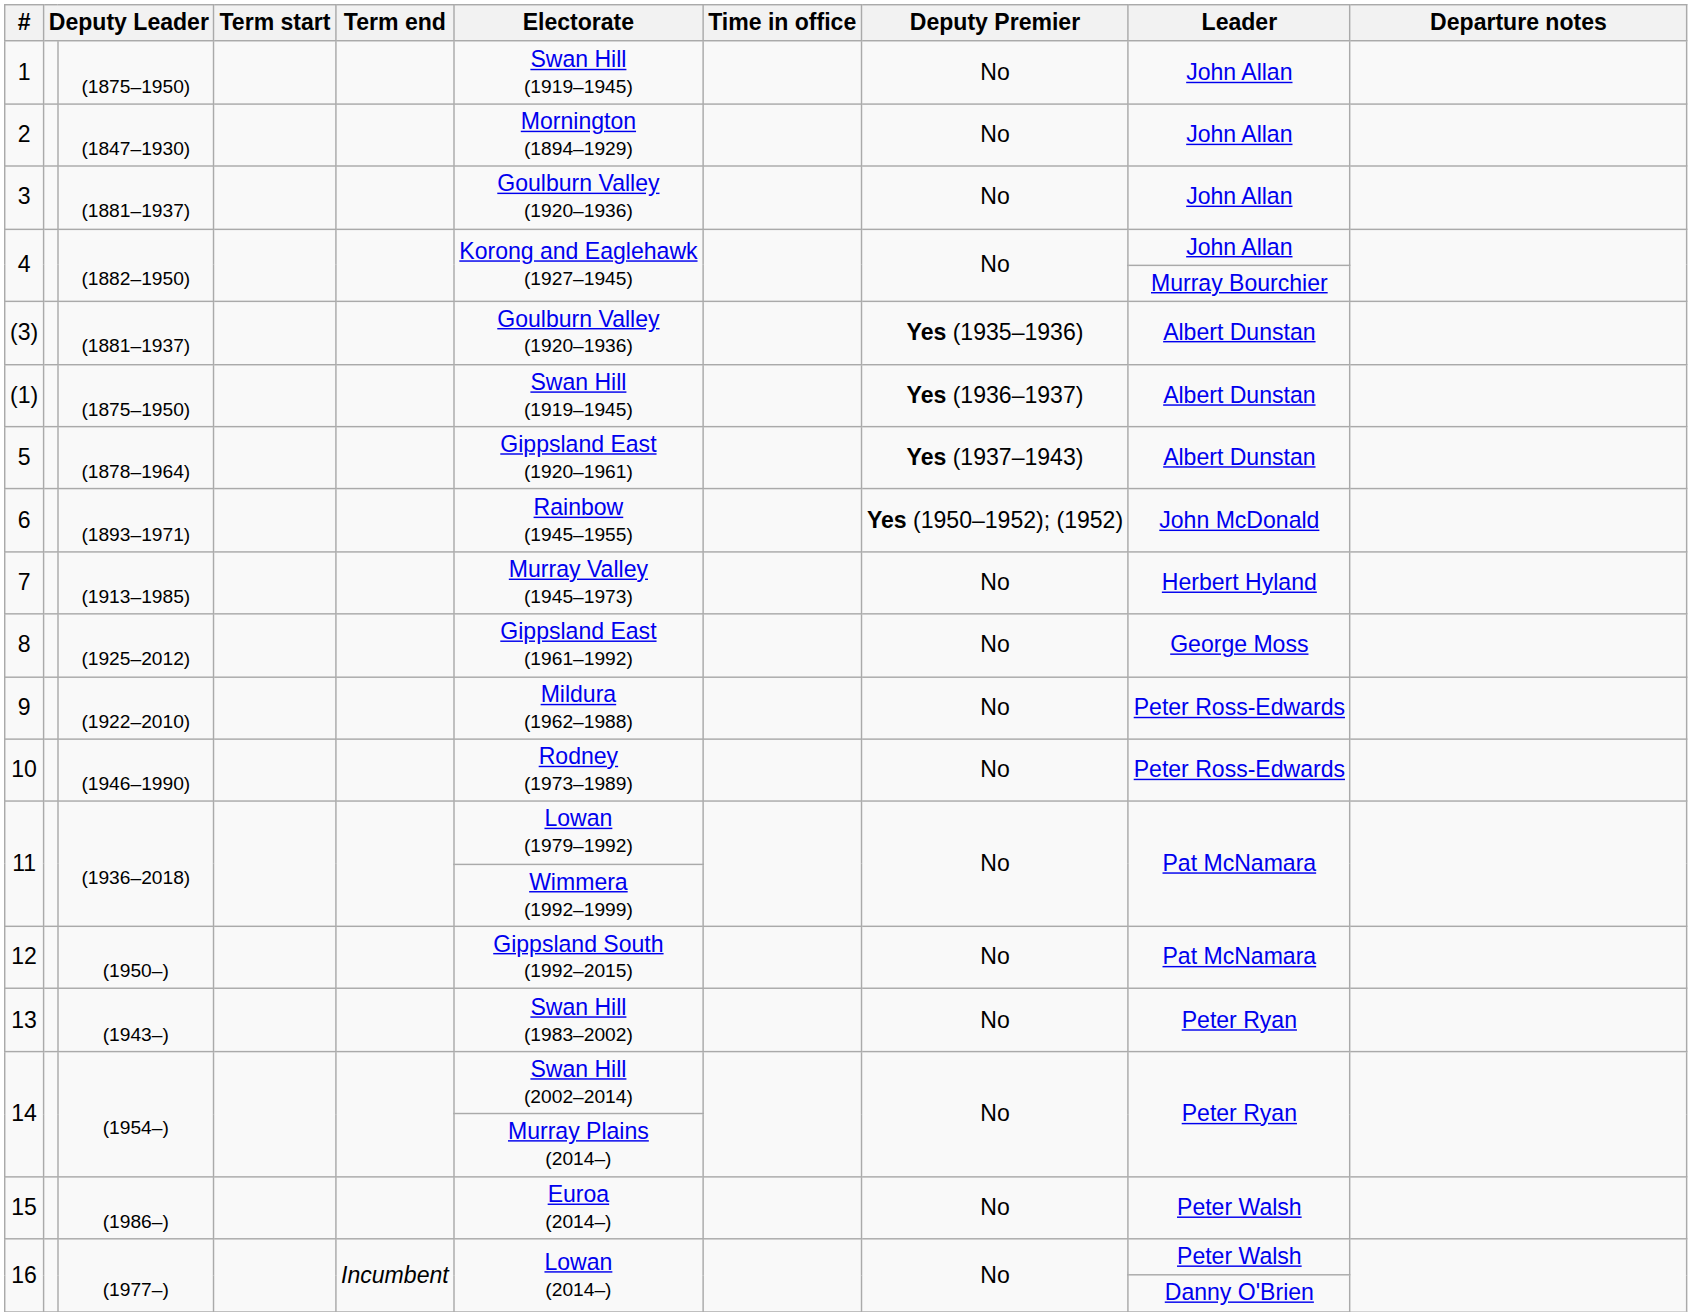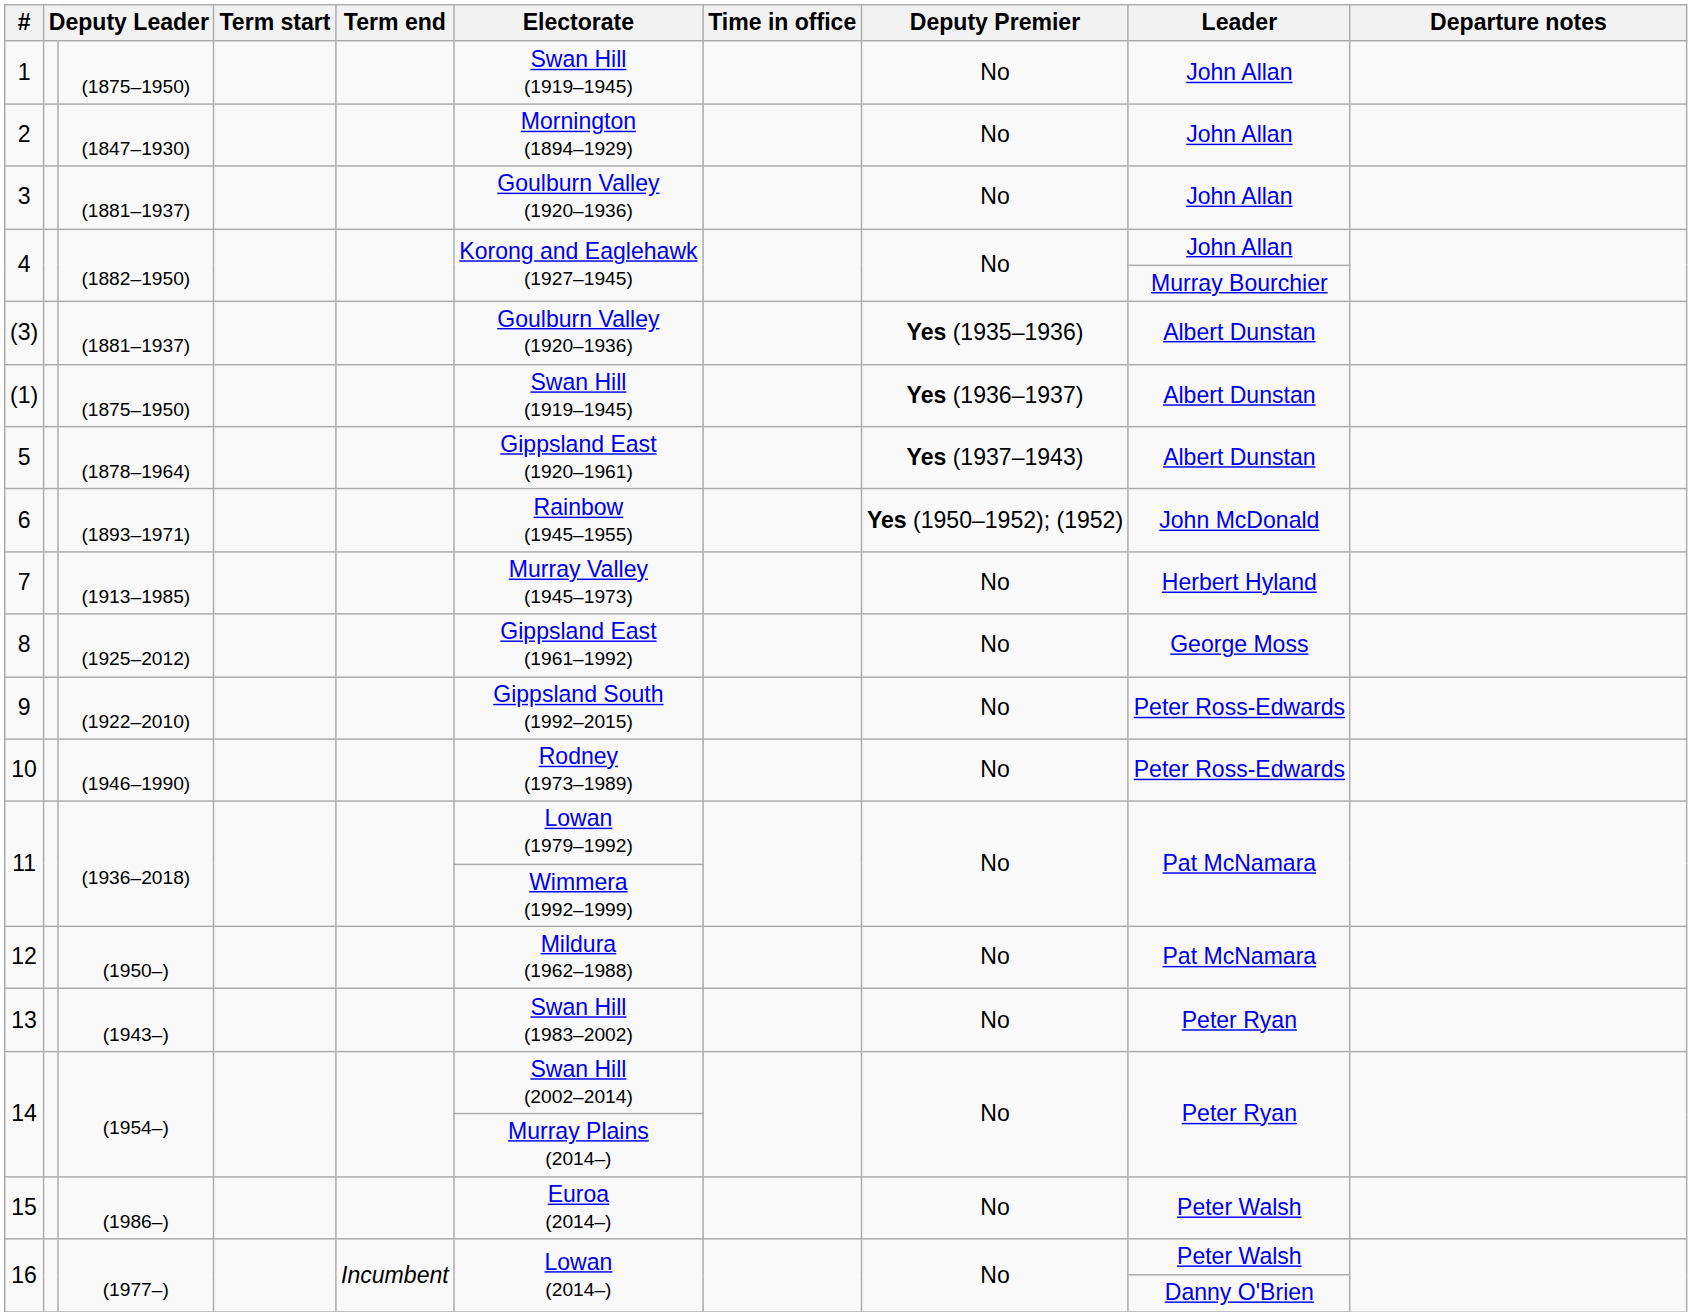9 | Electorate: Mildura (1962–1988) -> Gippsland South (1992–2015)
12 | Electorate: Gippsland South (1992–2015) -> Mildura (1962–1988)
